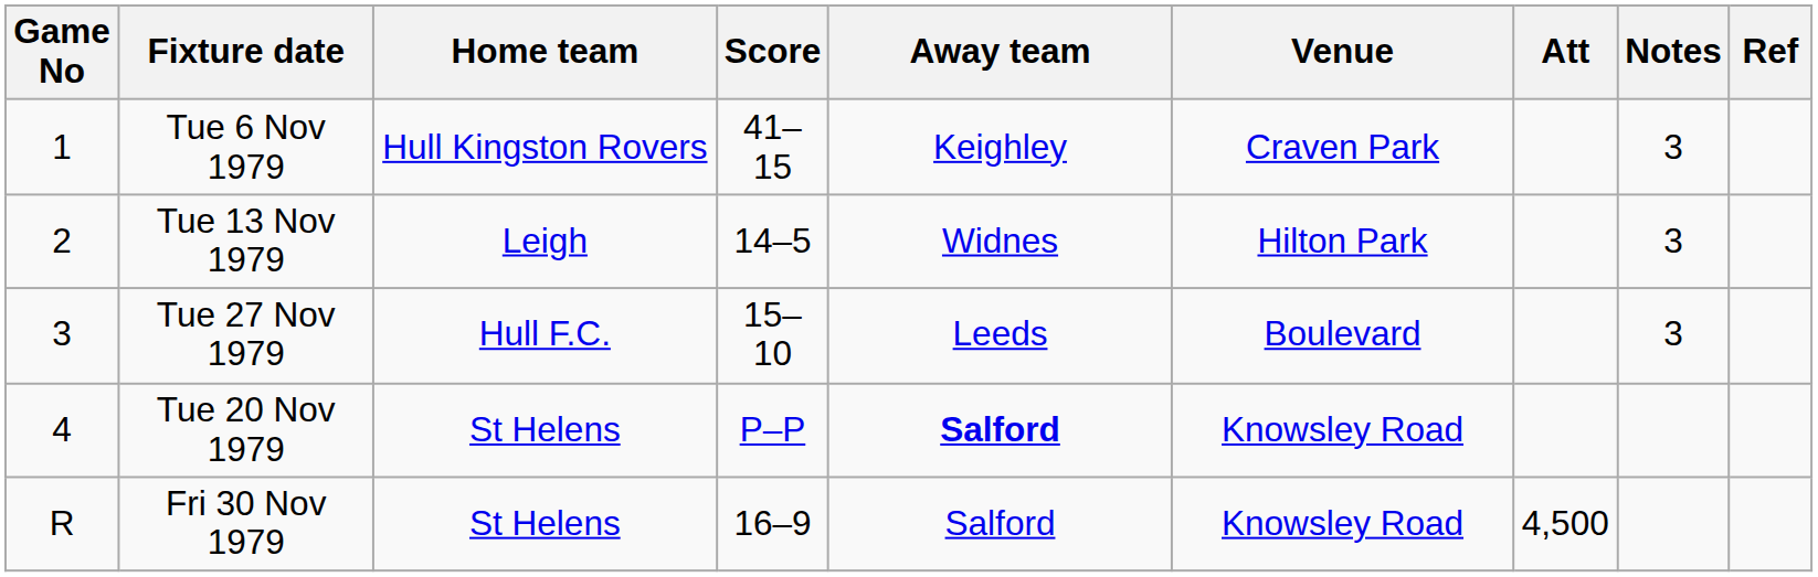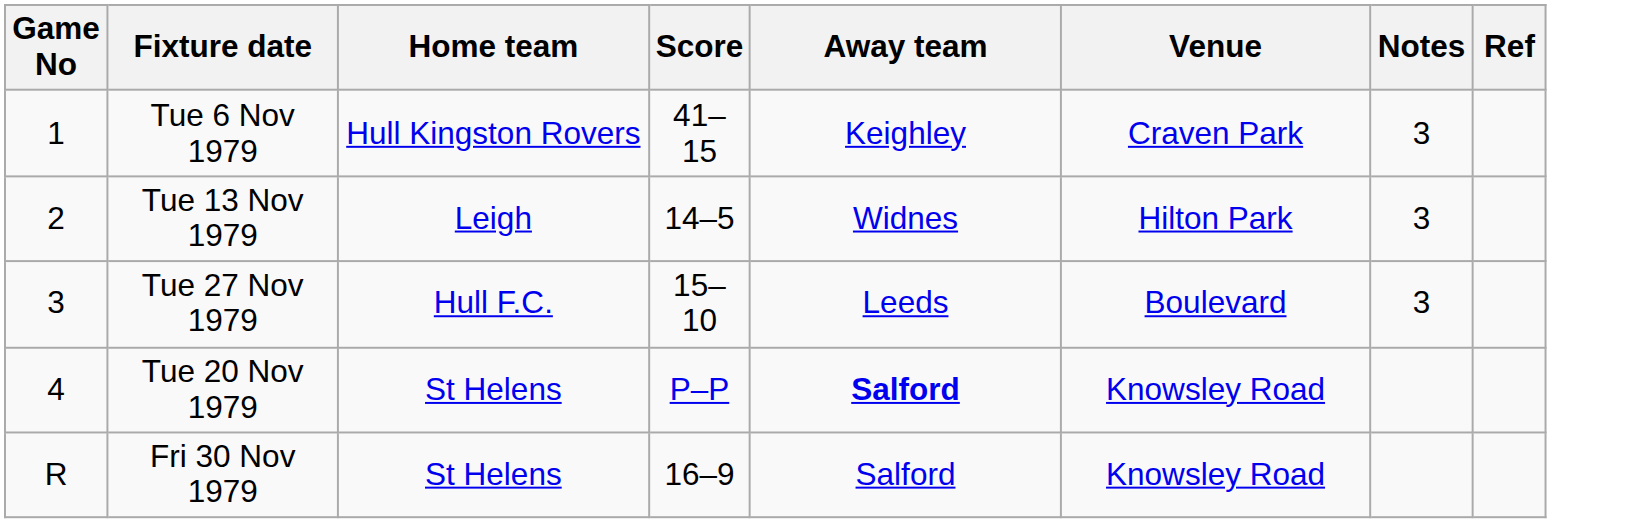- column: Att | 4,500
